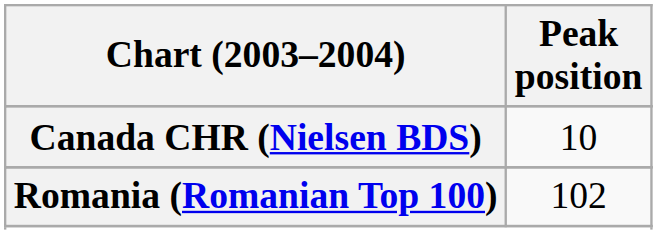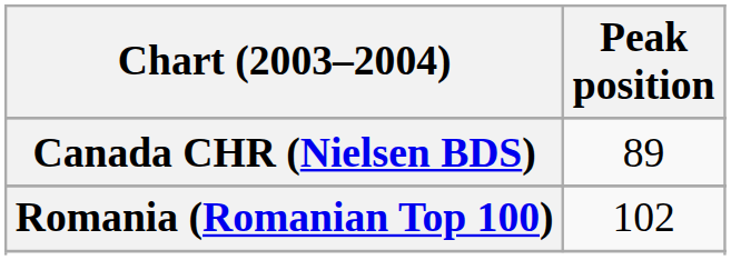Canada CHR (Nielsen BDS) | Peak position: 10 -> 89
